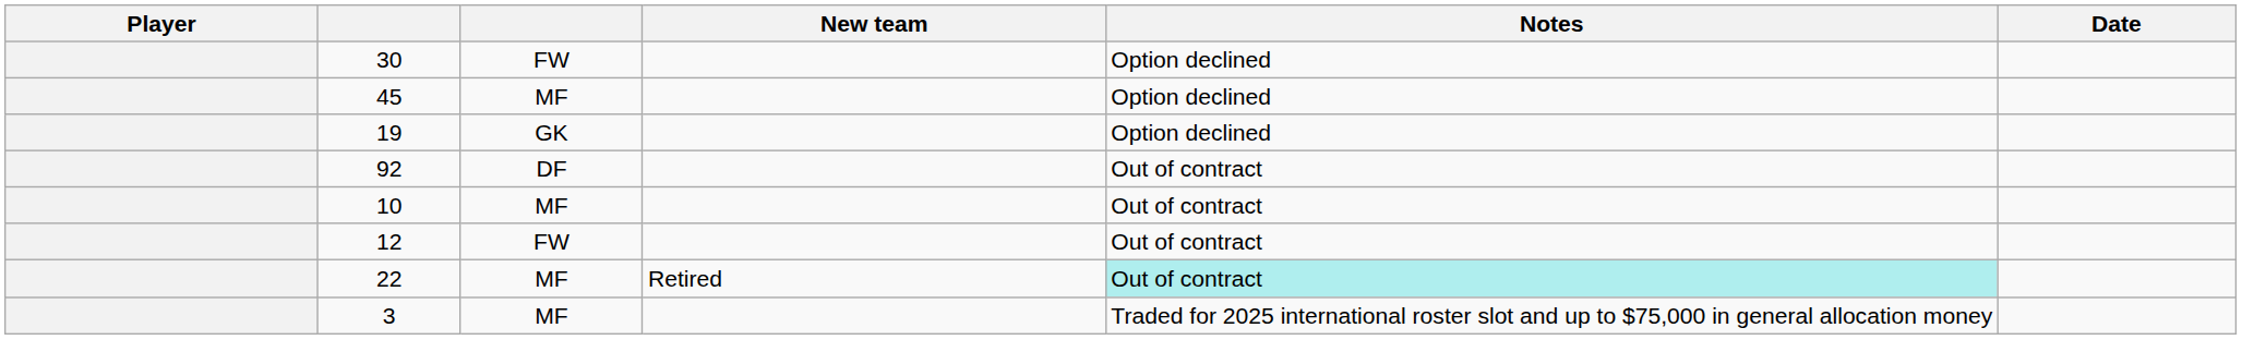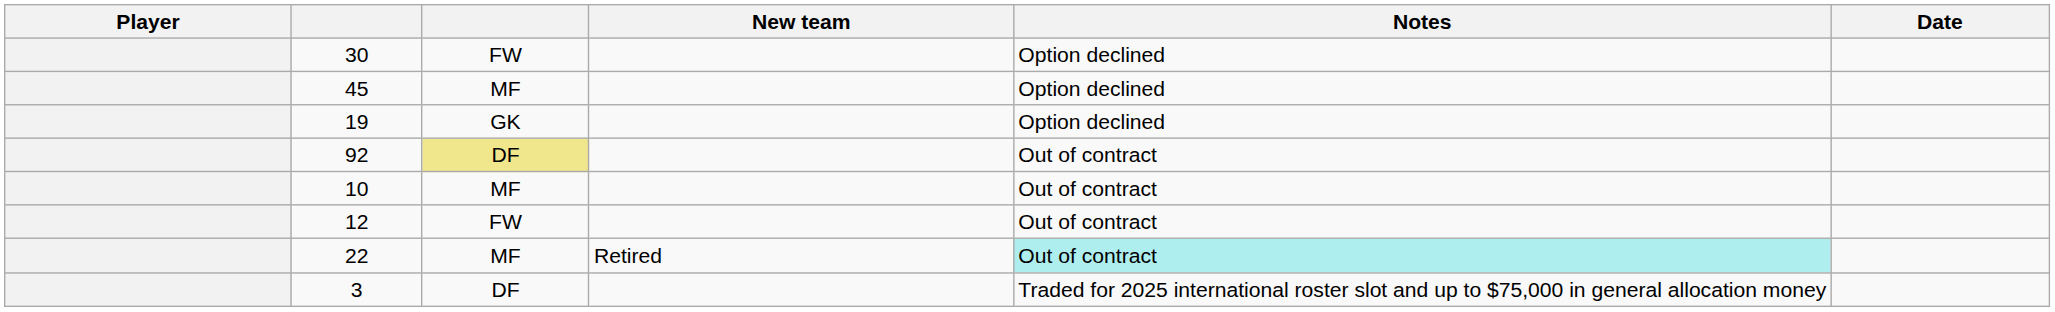92 | column 3: no background -> khaki background
3 | column 3: MF -> DF
